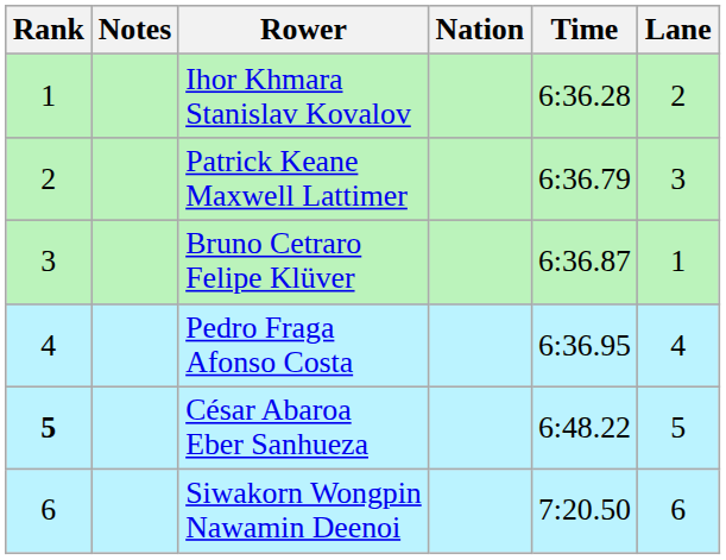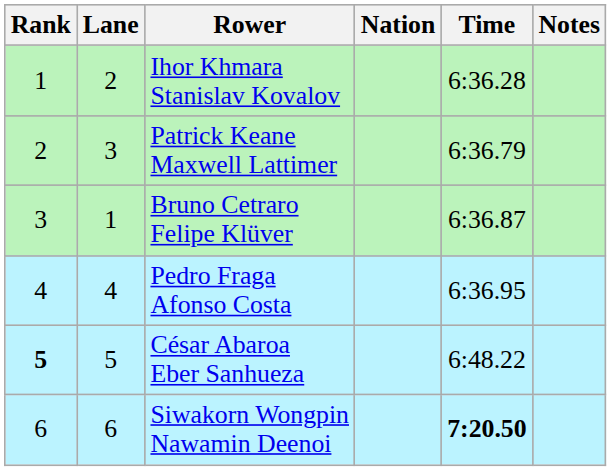columns swapped: Lane <-> Notes
Siwakorn Wongpin Nawamin Deenoi | Time: normal -> bold
